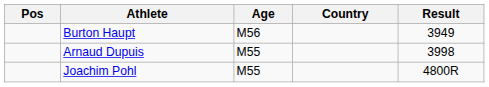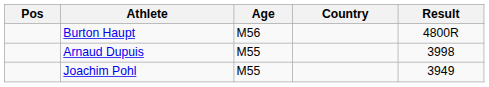Burton Haupt | Result: 3949 -> 4800R
Joachim Pohl | Result: 4800R -> 3949
